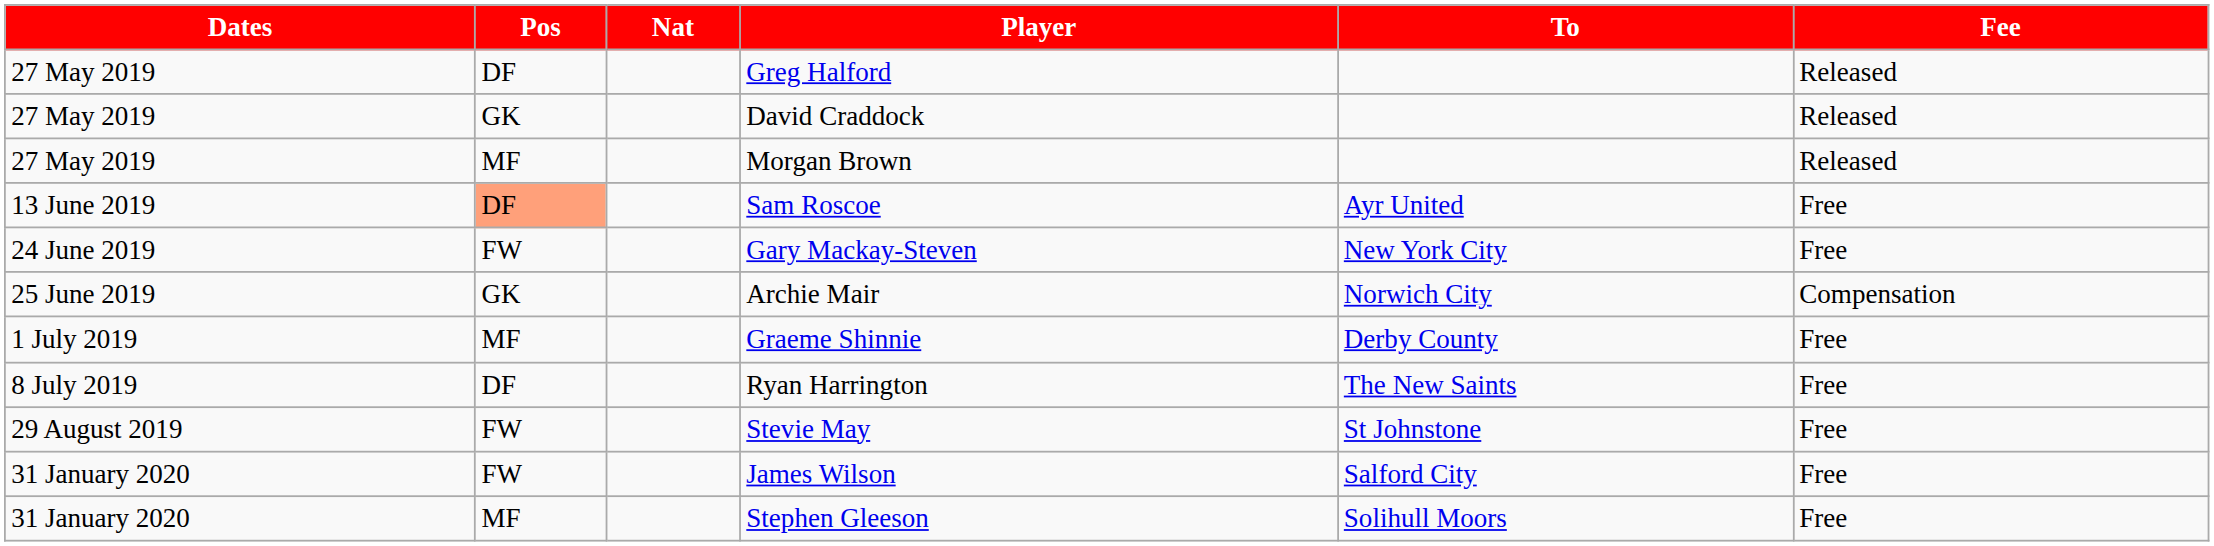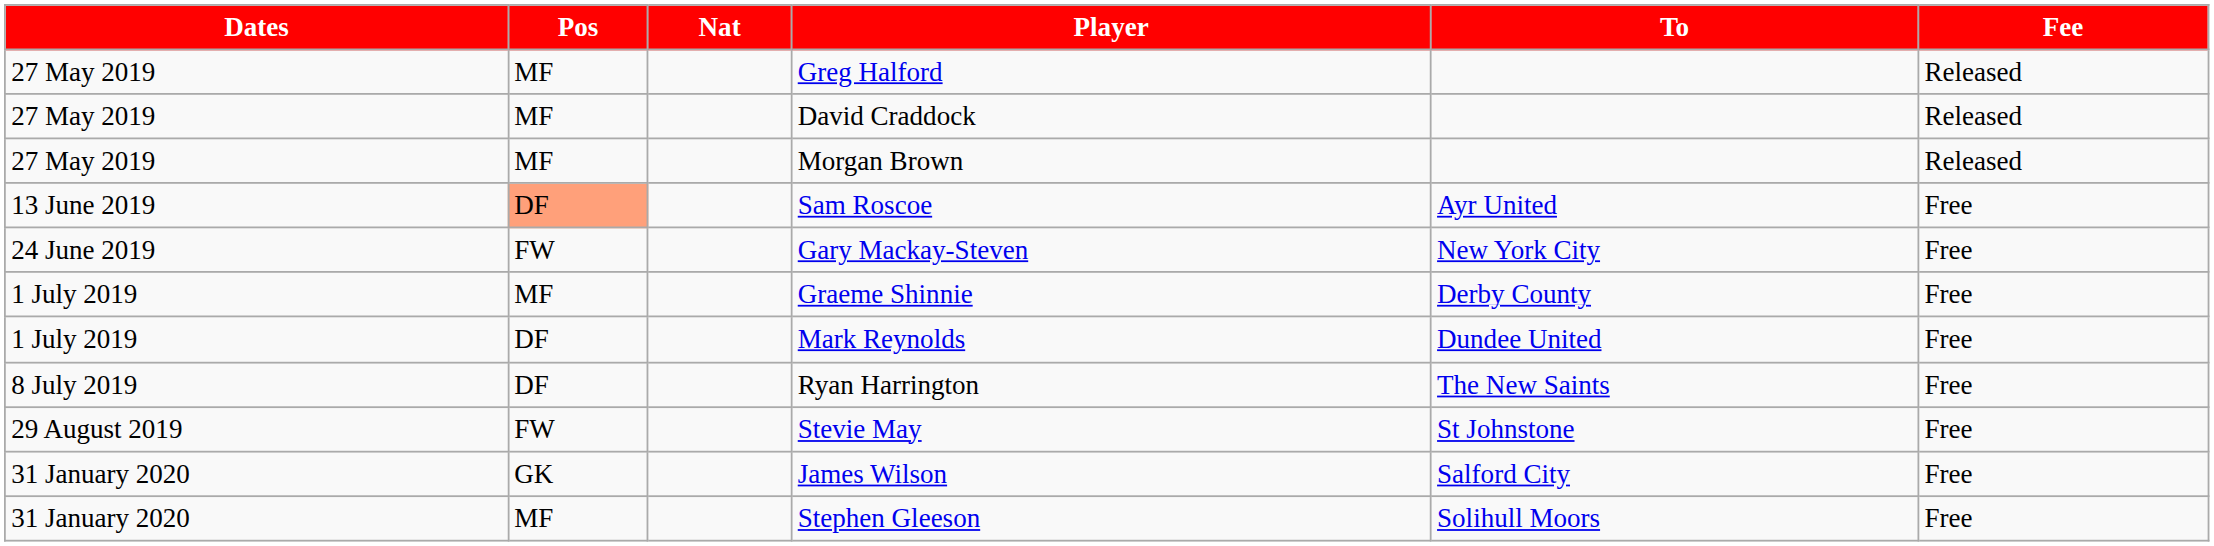Greg Halford | Pos: DF -> MF
David Craddock | Pos: GK -> MF
- row: 25 June 2019 | GK | Archie Mair | Norwich City | Compensation
+ row: 1 July 2019 | DF | Mark Reynolds | Dundee United | Free
James Wilson | Pos: FW -> GK
